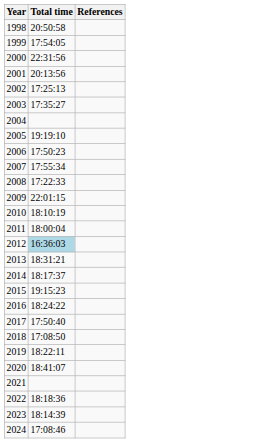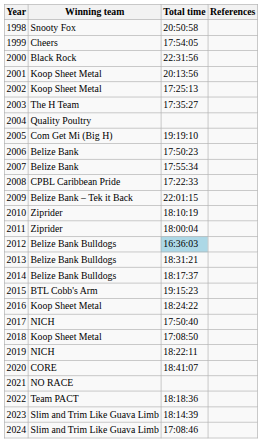+ column: Winning team | Snooty Fox | Cheers | Black Rock | Koop Sheet Metal | Koop Sheet Metal | The H Team | Quality Poultry | Com Get Mi (Big H) | Belize Bank | Belize Bank | CPBL Caribbean Pride | Belize Bank – Tek it Back | Ziprider | Ziprider | Belize Bank Bulldogs | Belize Bank Bulldogs | Belize Bank Bulldogs | BTL Cobb's Arm | Koop Sheet Metal | NICH | Koop Sheet Metal | NICH | CORE | NO RACE | Team PACT | Slim and Trim Like Guava Limb | Slim and Trim Like Guava Limb
